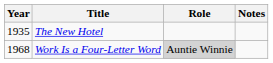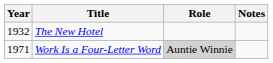The New Hotel | Year: 1935 -> 1932
Work Is a Four-Letter Word | Year: 1968 -> 1971
